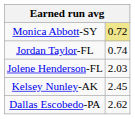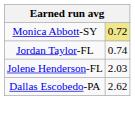- row: Kelsey Nunley-AK | 2.45
